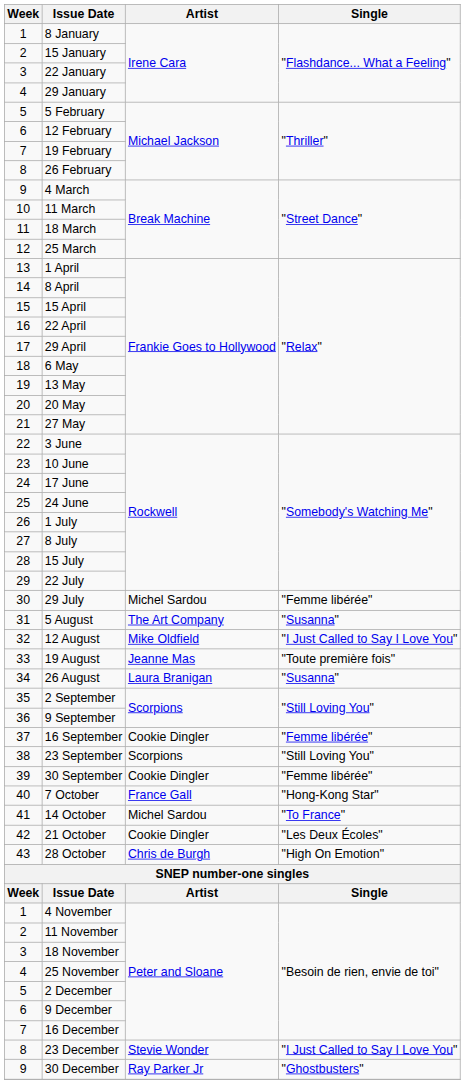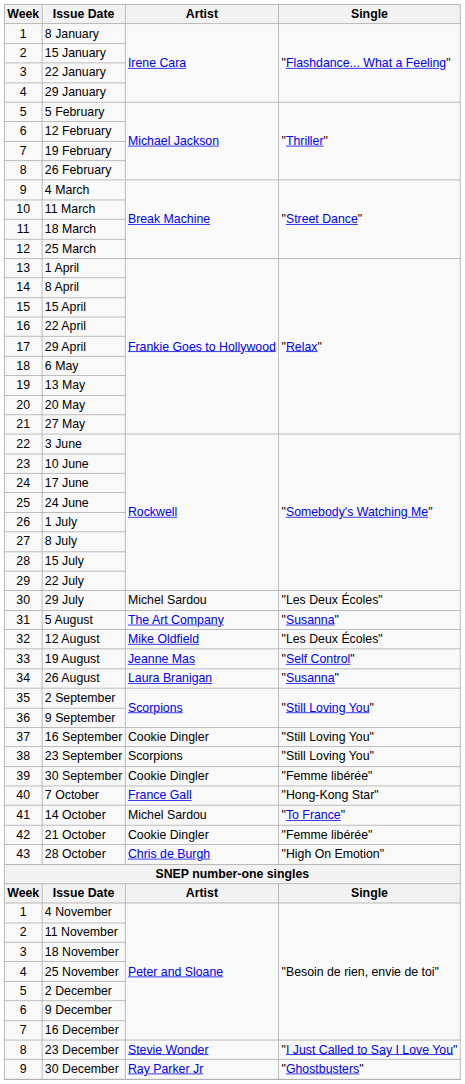29 July | Single: "Femme libérée" -> "Les Deux Écoles"
12 August | Single: "I Just Called to Say I Love You" -> "Les Deux Écoles"
19 August | Single: "Toute première fois" -> "Self Control"
16 September | Single: "Femme libérée" -> "Still Loving You"
21 October | Single: "Les Deux Écoles" -> "Femme libérée"
